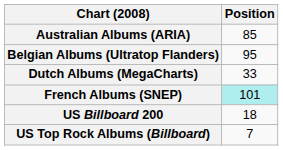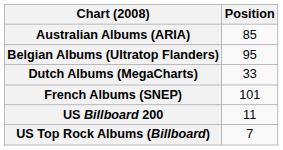French Albums (SNEP) | Position: paleturquoise background -> no background
US Billboard 200 | Position: 18 -> 11
